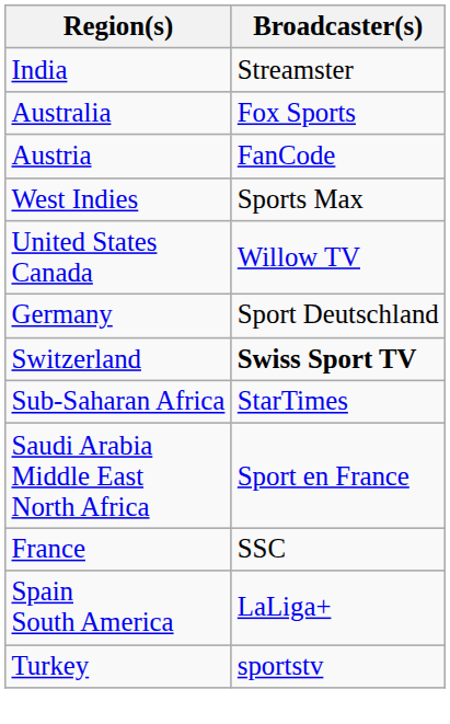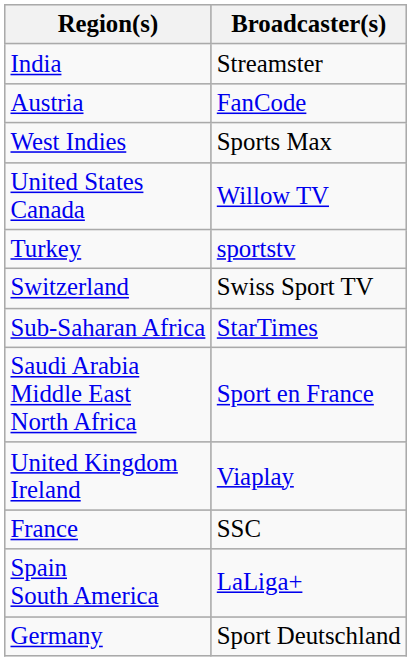- row: Australia | Fox Sports
rows swapped: Germany <-> Turkey
Switzerland | Broadcaster(s): bold -> normal
+ row: United Kingdom Ireland | Viaplay
